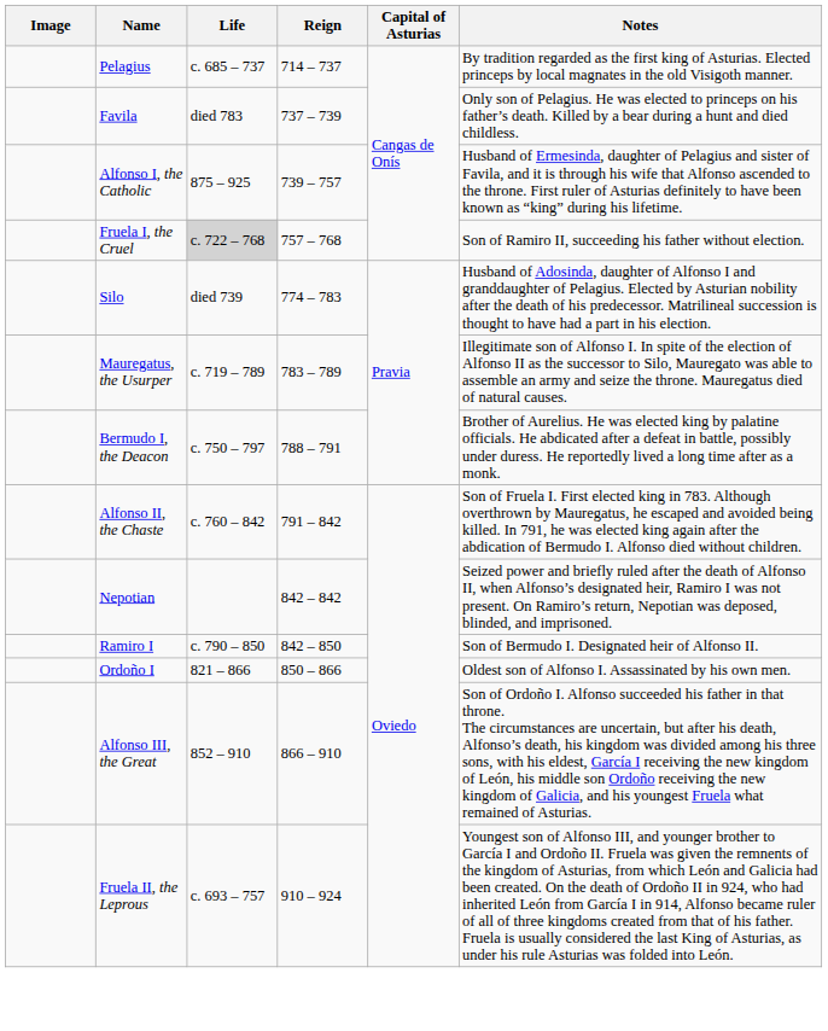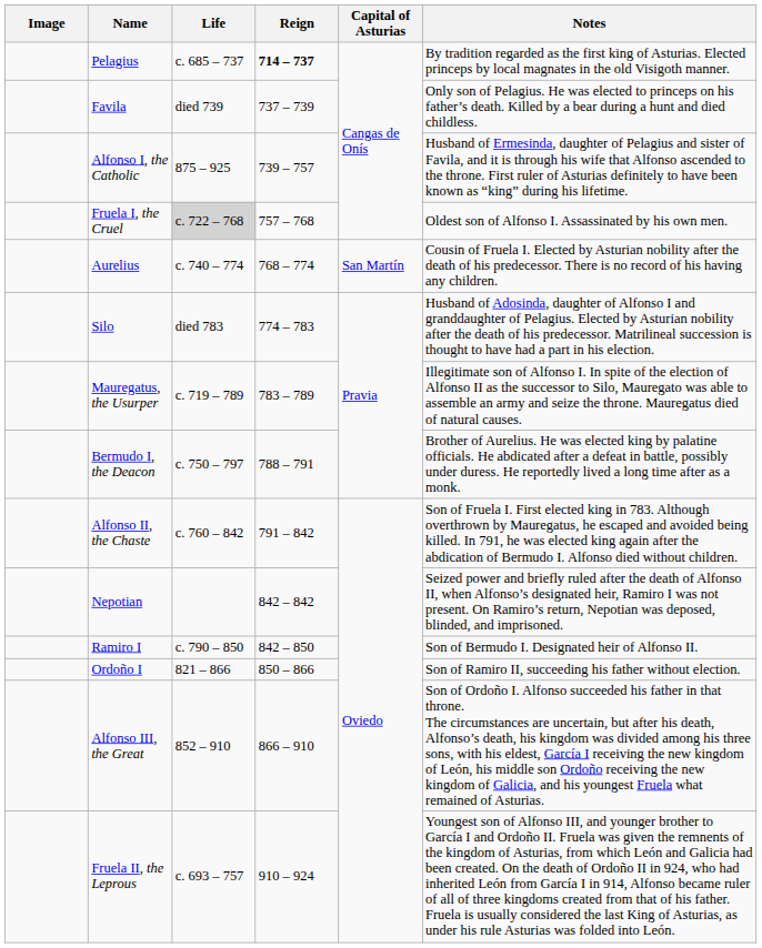Pelagius | Reign: normal -> bold
Favila | Life: died 783 -> died 739
Fruela I, the Cruel | Notes: Son of Ramiro II, succeeding his father without election. -> Oldest son of Alfonso I. Assassinated by his own men.
+ row: Aurelius | c. 740 – 774 | 768 – 774 | San Martín | Cousin of Fruela I. Elected by Asturian nobility after the death of his predecessor. There is no record of his having any children.
Silo | Life: died 739 -> died 783
Ordoño I | Notes: Oldest son of Alfonso I. Assassinated by his own men. -> Son of Ramiro II, succeeding his father without election.
